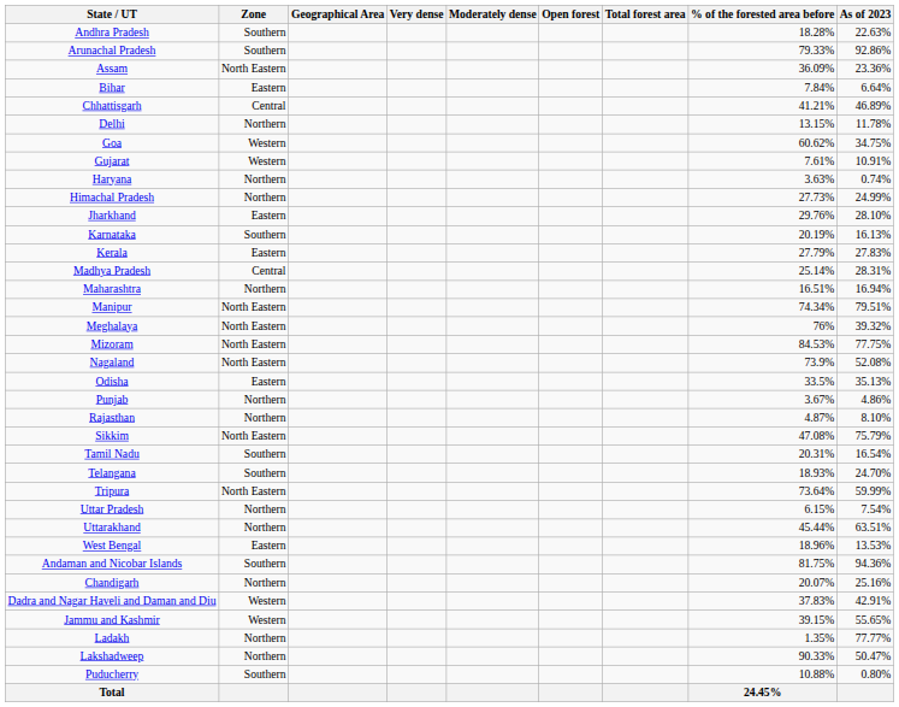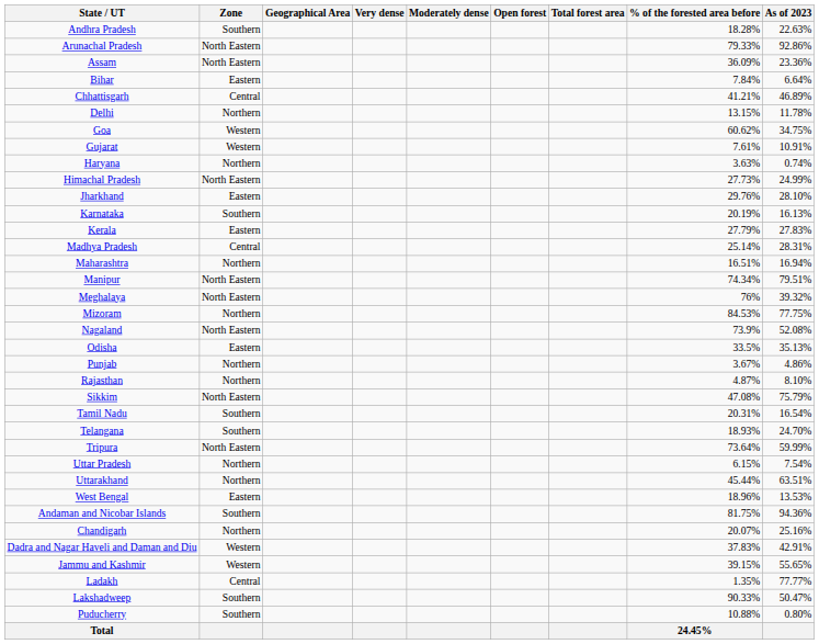Arunachal Pradesh | Zone: Southern -> North Eastern
Himachal Pradesh | Zone: Northern -> North Eastern
Mizoram | Zone: North Eastern -> Northern
Ladakh | Zone: Northern -> Central
Lakshadweep | Zone: Northern -> Southern
